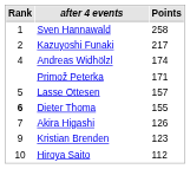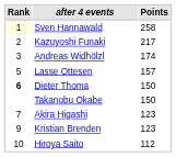Sven Hannawald | Rank: no background -> lightyellow background
Andreas Widhölzl | Rank: 4 -> 3
- row: Primož Peterka | 171
Dieter Thoma | Points: 155 -> 150
+ row: Takanobu Okabe | 150
Akira Higashi | Points: 126 -> 123
